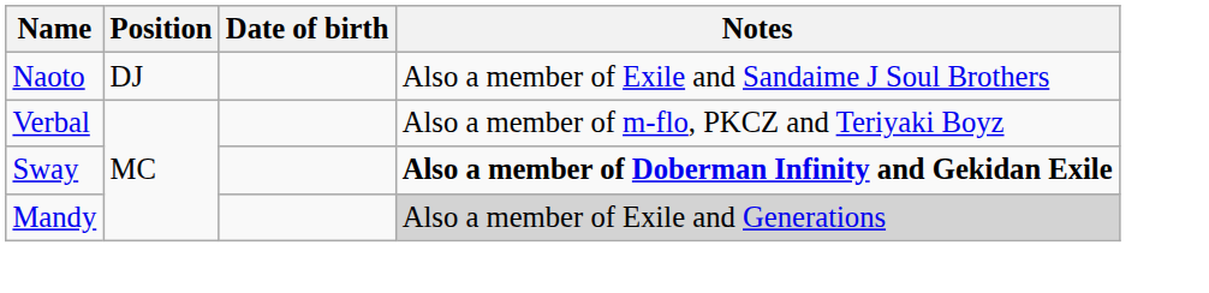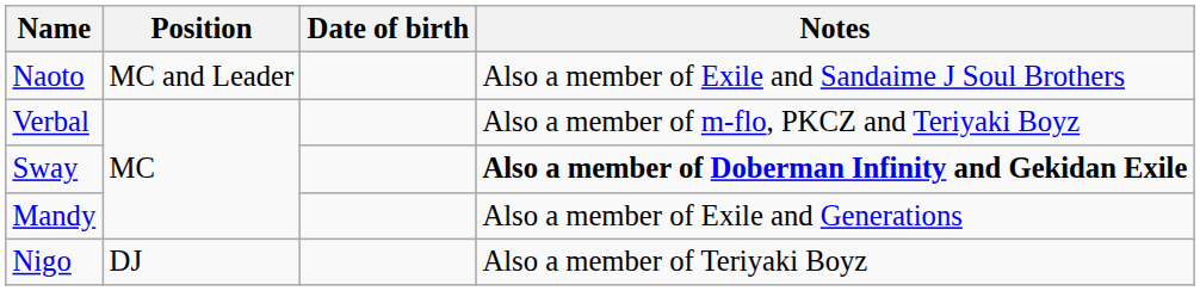Naoto | Position: DJ -> MC and Leader
Mandy | Notes: lightgrey background -> no background
+ row: Nigo | DJ | Also a member of Teriyaki Boyz
